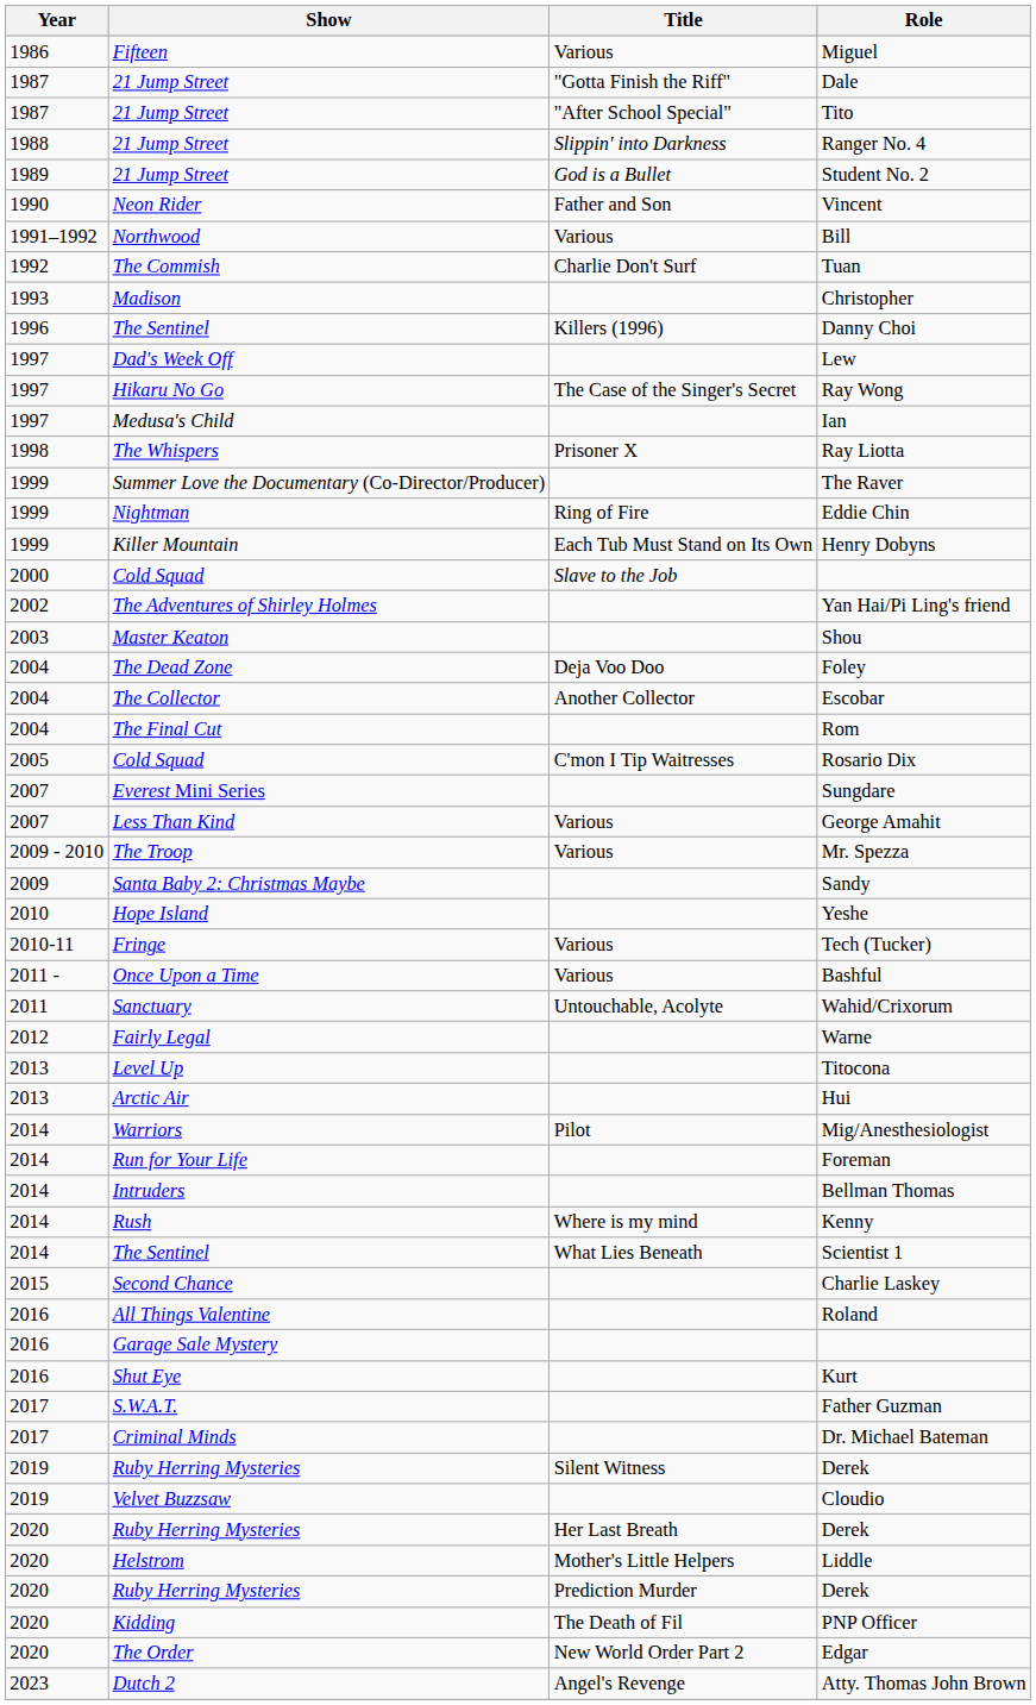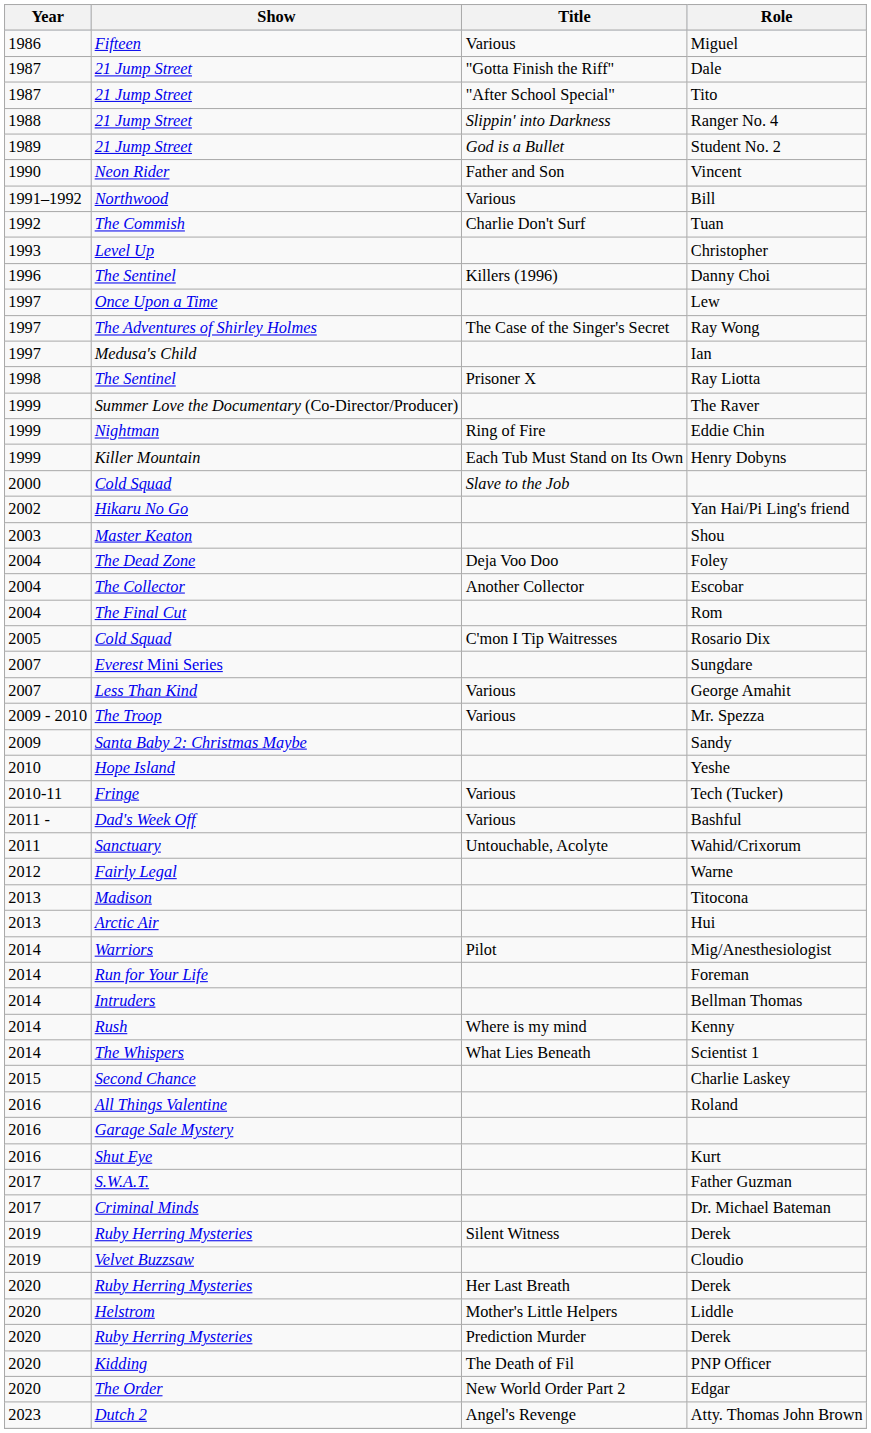Christopher | Show: Madison -> Level Up
Lew | Show: Dad's Week Off -> Once Upon a Time
Ray Wong | Show: Hikaru No Go -> The Adventures of Shirley Holmes
Ray Liotta | Show: The Whispers -> The Sentinel
Yan Hai/Pi Ling's friend | Show: The Adventures of Shirley Holmes -> Hikaru No Go
Bashful | Show: Once Upon a Time -> Dad's Week Off
Titocona | Show: Level Up -> Madison
Scientist 1 | Show: The Sentinel -> The Whispers
